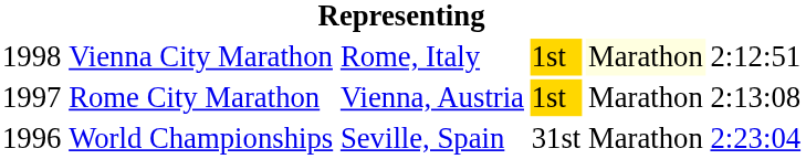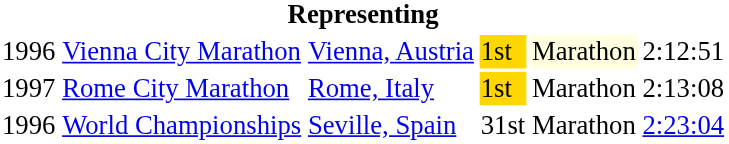Vienna City Marathon | column 1: 1998 -> 1996
Vienna City Marathon | column 3: Rome, Italy -> Vienna, Austria
Rome City Marathon | column 3: Vienna, Austria -> Rome, Italy
